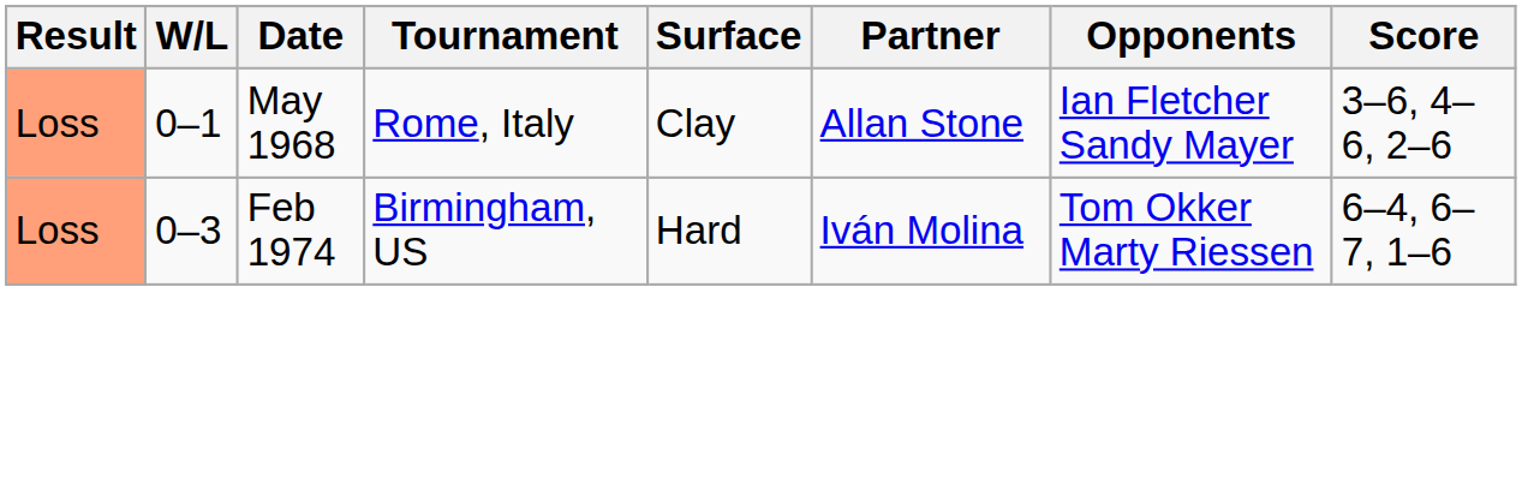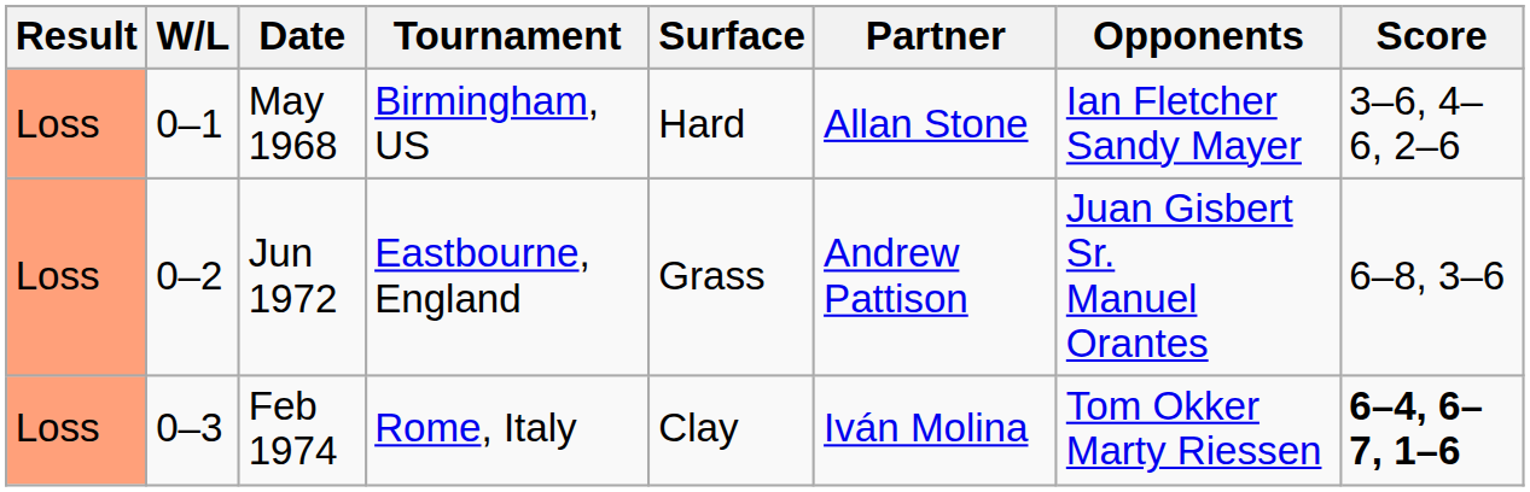May 1968 | Tournament: Rome, Italy -> Birmingham, US
May 1968 | Surface: Clay -> Hard
+ row: Loss | 0–2 | Jun 1972 | Eastbourne, England | Grass | Andrew Pattison | Juan Gisbert Sr. Manuel Orantes | 6–8, 3–6
Feb 1974 | Tournament: Birmingham, US -> Rome, Italy
Feb 1974 | Surface: Hard -> Clay
Feb 1974 | Score: normal -> bold
